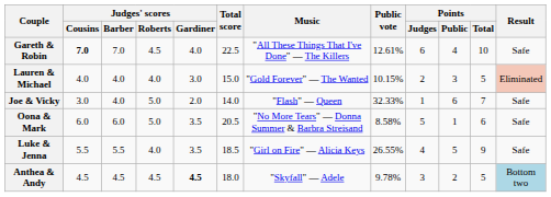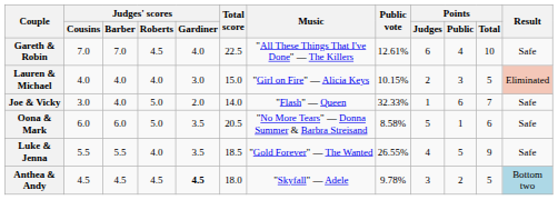Gareth & Robin | Judges' scores / Cousins: bold -> normal
Lauren & Michael | Music: "Gold Forever" — The Wanted -> "Girl on Fire" — Alicia Keys
Luke & Jenna | Music: "Girl on Fire" — Alicia Keys -> "Gold Forever" — The Wanted
